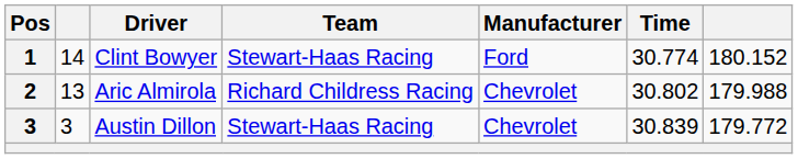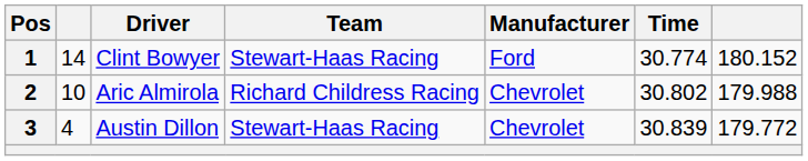Aric Almirola | column 2: 13 -> 10
Austin Dillon | column 2: 3 -> 4
